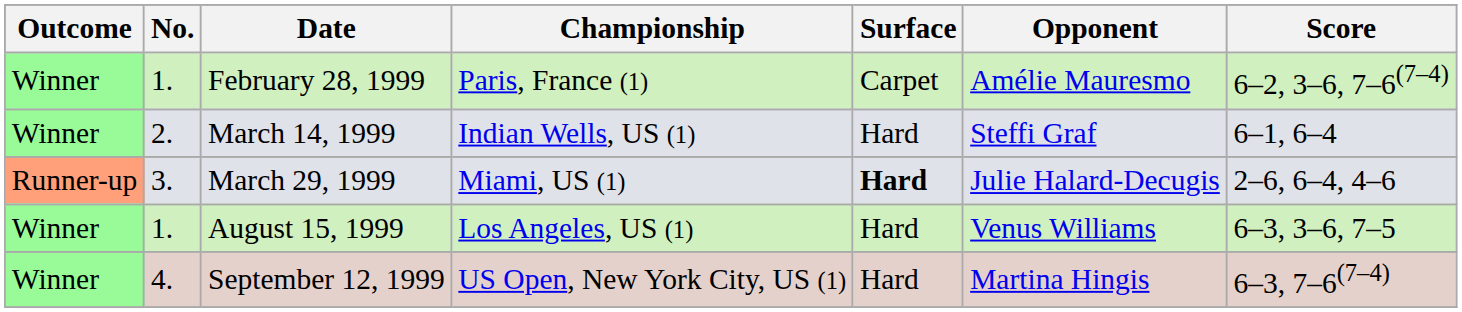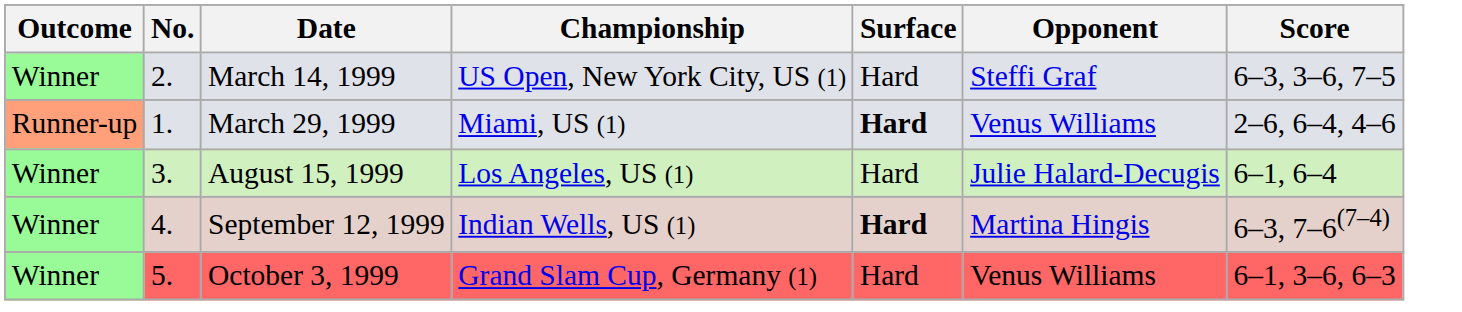- row: Winner | 1. | February 28, 1999 | Paris, France (1) | Carpet | Amélie Mauresmo | 6–2, 3–6, 7–6(7–4)
March 14, 1999 | Championship: Indian Wells, US (1) -> US Open, New York City, US (1)
March 14, 1999 | Score: 6–1, 6–4 -> 6–3, 3–6, 7–5
March 29, 1999 | No.: 3. -> 1.
March 29, 1999 | Opponent: Julie Halard-Decugis -> Venus Williams
August 15, 1999 | No.: 1. -> 3.
August 15, 1999 | Opponent: Venus Williams -> Julie Halard-Decugis
August 15, 1999 | Score: 6–3, 3–6, 7–5 -> 6–1, 6–4
September 12, 1999 | Championship: US Open, New York City, US (1) -> Indian Wells, US (1)
September 12, 1999 | Surface: normal -> bold
+ row: Winner | 5. | October 3, 1999 | Grand Slam Cup, Germany (1) | Hard | Venus Williams | 6–1, 3–6, 6–3
